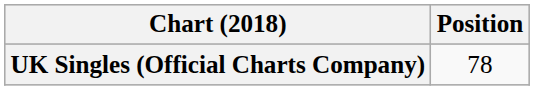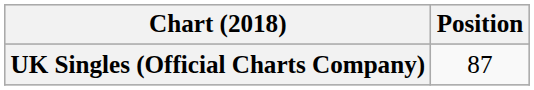UK Singles (Official Charts Company) | Position: 78 -> 87
